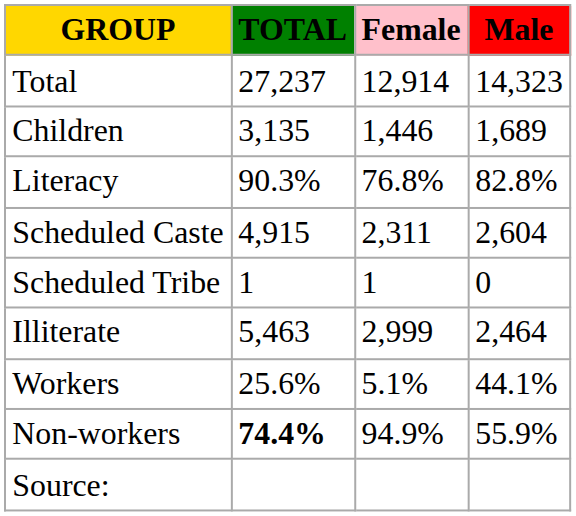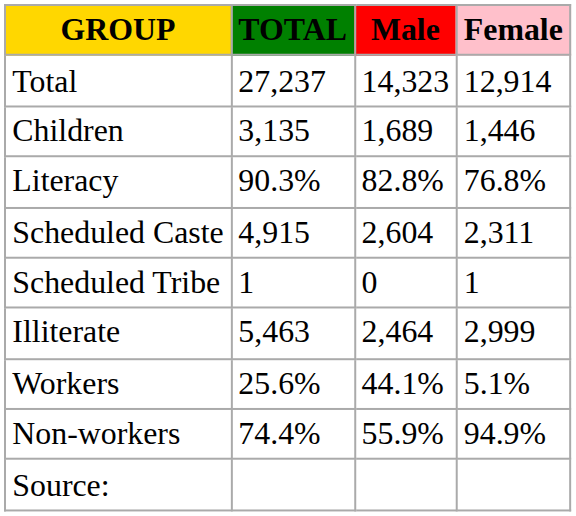columns swapped: Male <-> Female
Non-workers | TOTAL: bold -> normal
